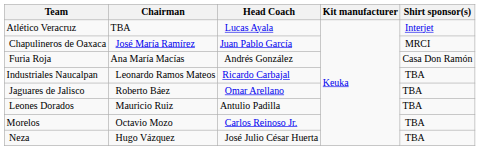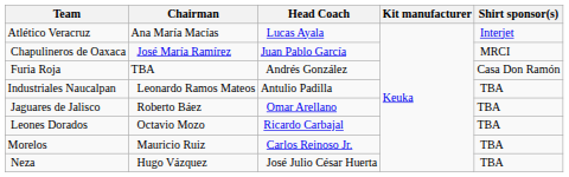Atlético Veracruz | Chairman: TBA -> Ana María Macías
Furia Roja | Chairman: Ana María Macías -> TBA
Industriales Naucalpan | Head Coach: Ricardo Carbajal -> Antulio Padilla
Leones Dorados | Chairman: Mauricio Ruiz -> Octavio Mozo
Leones Dorados | Head Coach: Antulio Padilla -> Ricardo Carbajal
Morelos | Chairman: Octavio Mozo -> Mauricio Ruiz
